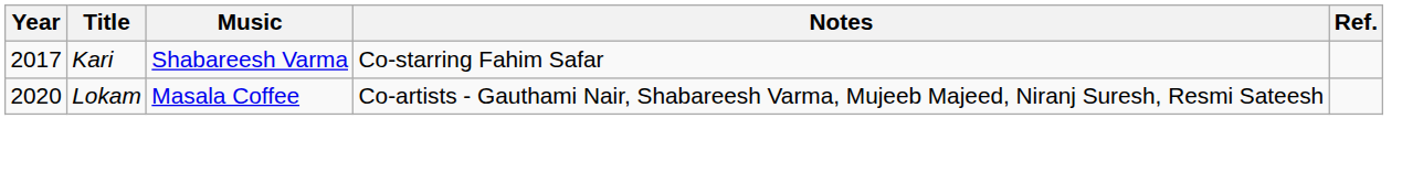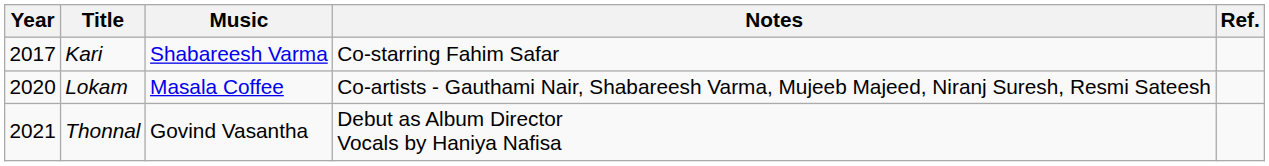+ row: 2021 | Thonnal | Govind Vasantha | Debut as Album Director Vocals by Haniya Nafisa
